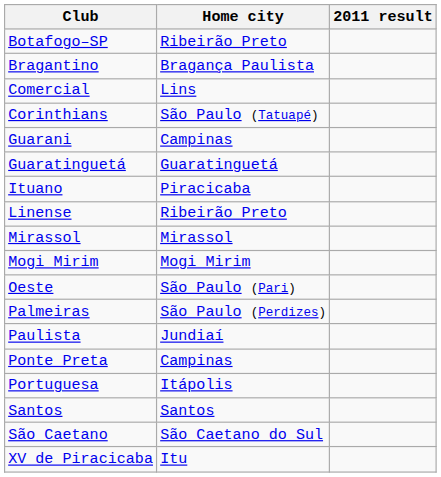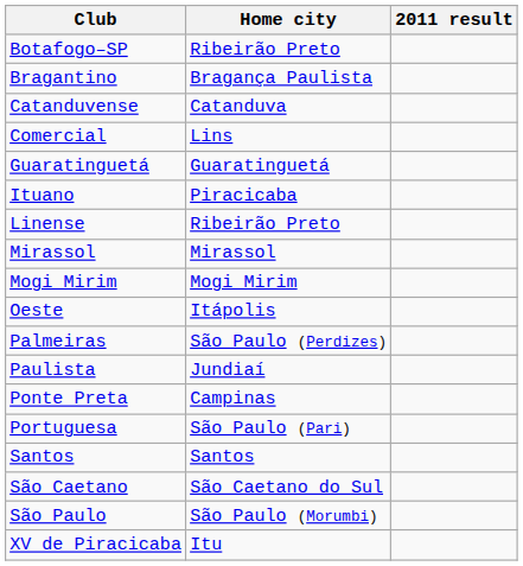+ row: Catanduvense | Catanduva
- row: Corinthians | São Paulo (Tatuapé)
- row: Guarani | Campinas
Oeste | Home city: São Paulo (Pari) -> Itápolis
Portuguesa | Home city: Itápolis -> São Paulo (Pari)
+ row: São Paulo | São Paulo (Morumbi)
